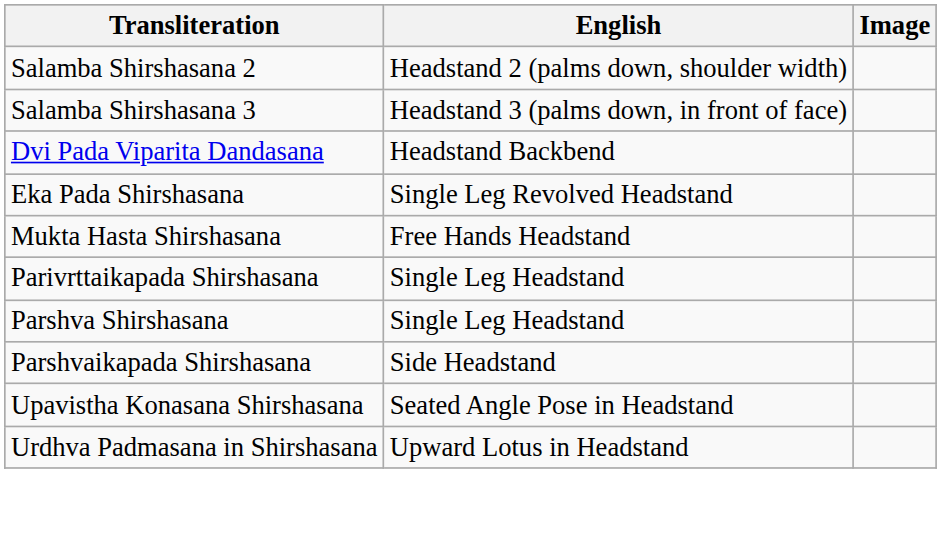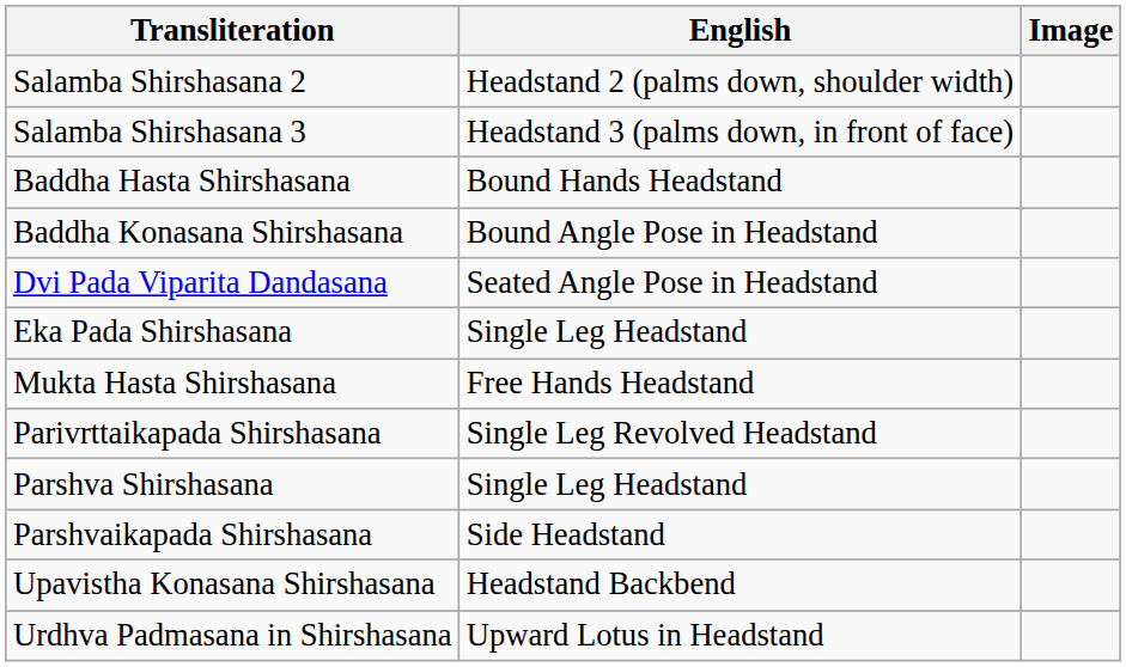+ row: Baddha Hasta Shirshasana | Bound Hands Headstand
+ row: Baddha Konasana Shirshasana | Bound Angle Pose in Headstand
Dvi Pada Viparita Dandasana | English: Headstand Backbend -> Seated Angle Pose in Headstand
Eka Pada Shirshasana | English: Single Leg Revolved Headstand -> Single Leg Headstand
Parivrttaikapada Shirshasana | English: Single Leg Headstand -> Single Leg Revolved Headstand
Upavistha Konasana Shirshasana | English: Seated Angle Pose in Headstand -> Headstand Backbend
